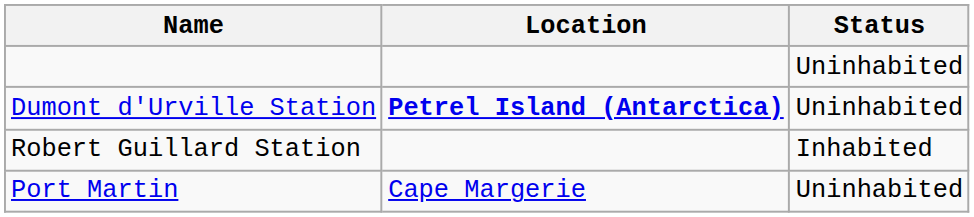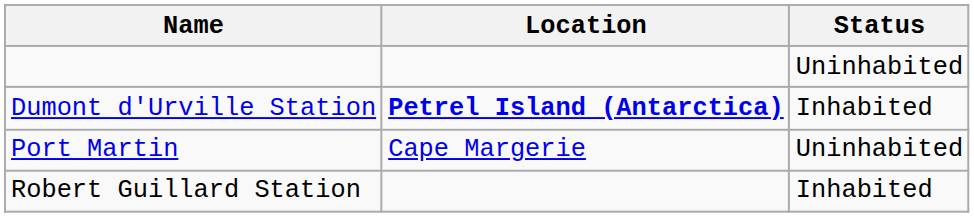Dumont d'Urville Station | Status: Uninhabited -> Inhabited
rows swapped: Port Martin <-> Robert Guillard Station
